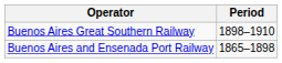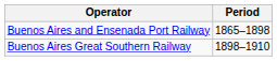rows swapped: Buenos Aires and Ensenada Port Railway <-> Buenos Aires Great Southern Railway
